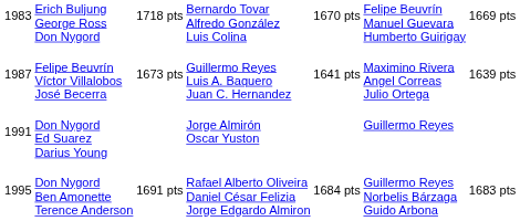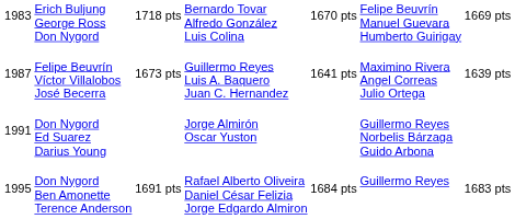Don Nygord Ed Suarez Darius Young | column 6: Guillermo Reyes -> Guillermo Reyes Norbelis Bárzaga Guido Arbona
Don Nygord Ben Amonette Terence Anderson | column 6: Guillermo Reyes Norbelis Bárzaga Guido Arbona -> Guillermo Reyes
